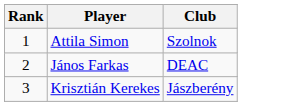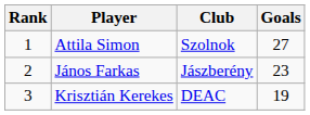+ column: Goals | 27 | 23 | 19
János Farkas | Club: DEAC -> Jászberény
Krisztián Kerekes | Club: Jászberény -> DEAC
